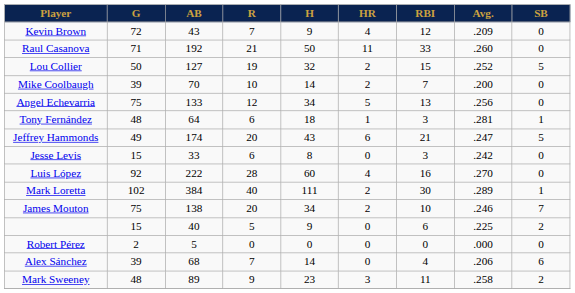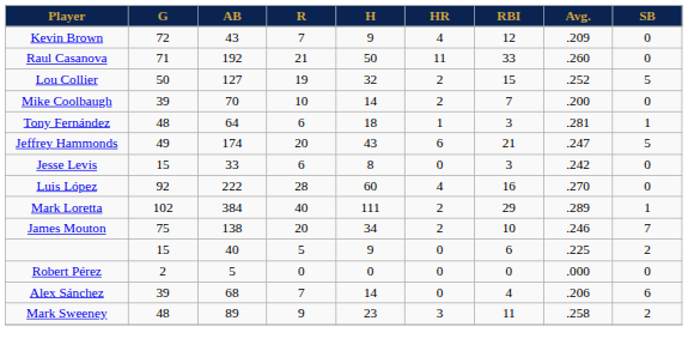- row: Angel Echevarria | 75 | 133 | 12 | 34 | 5 | 13 | .256 | 0
Mark Loretta | RBI: 30 -> 29
